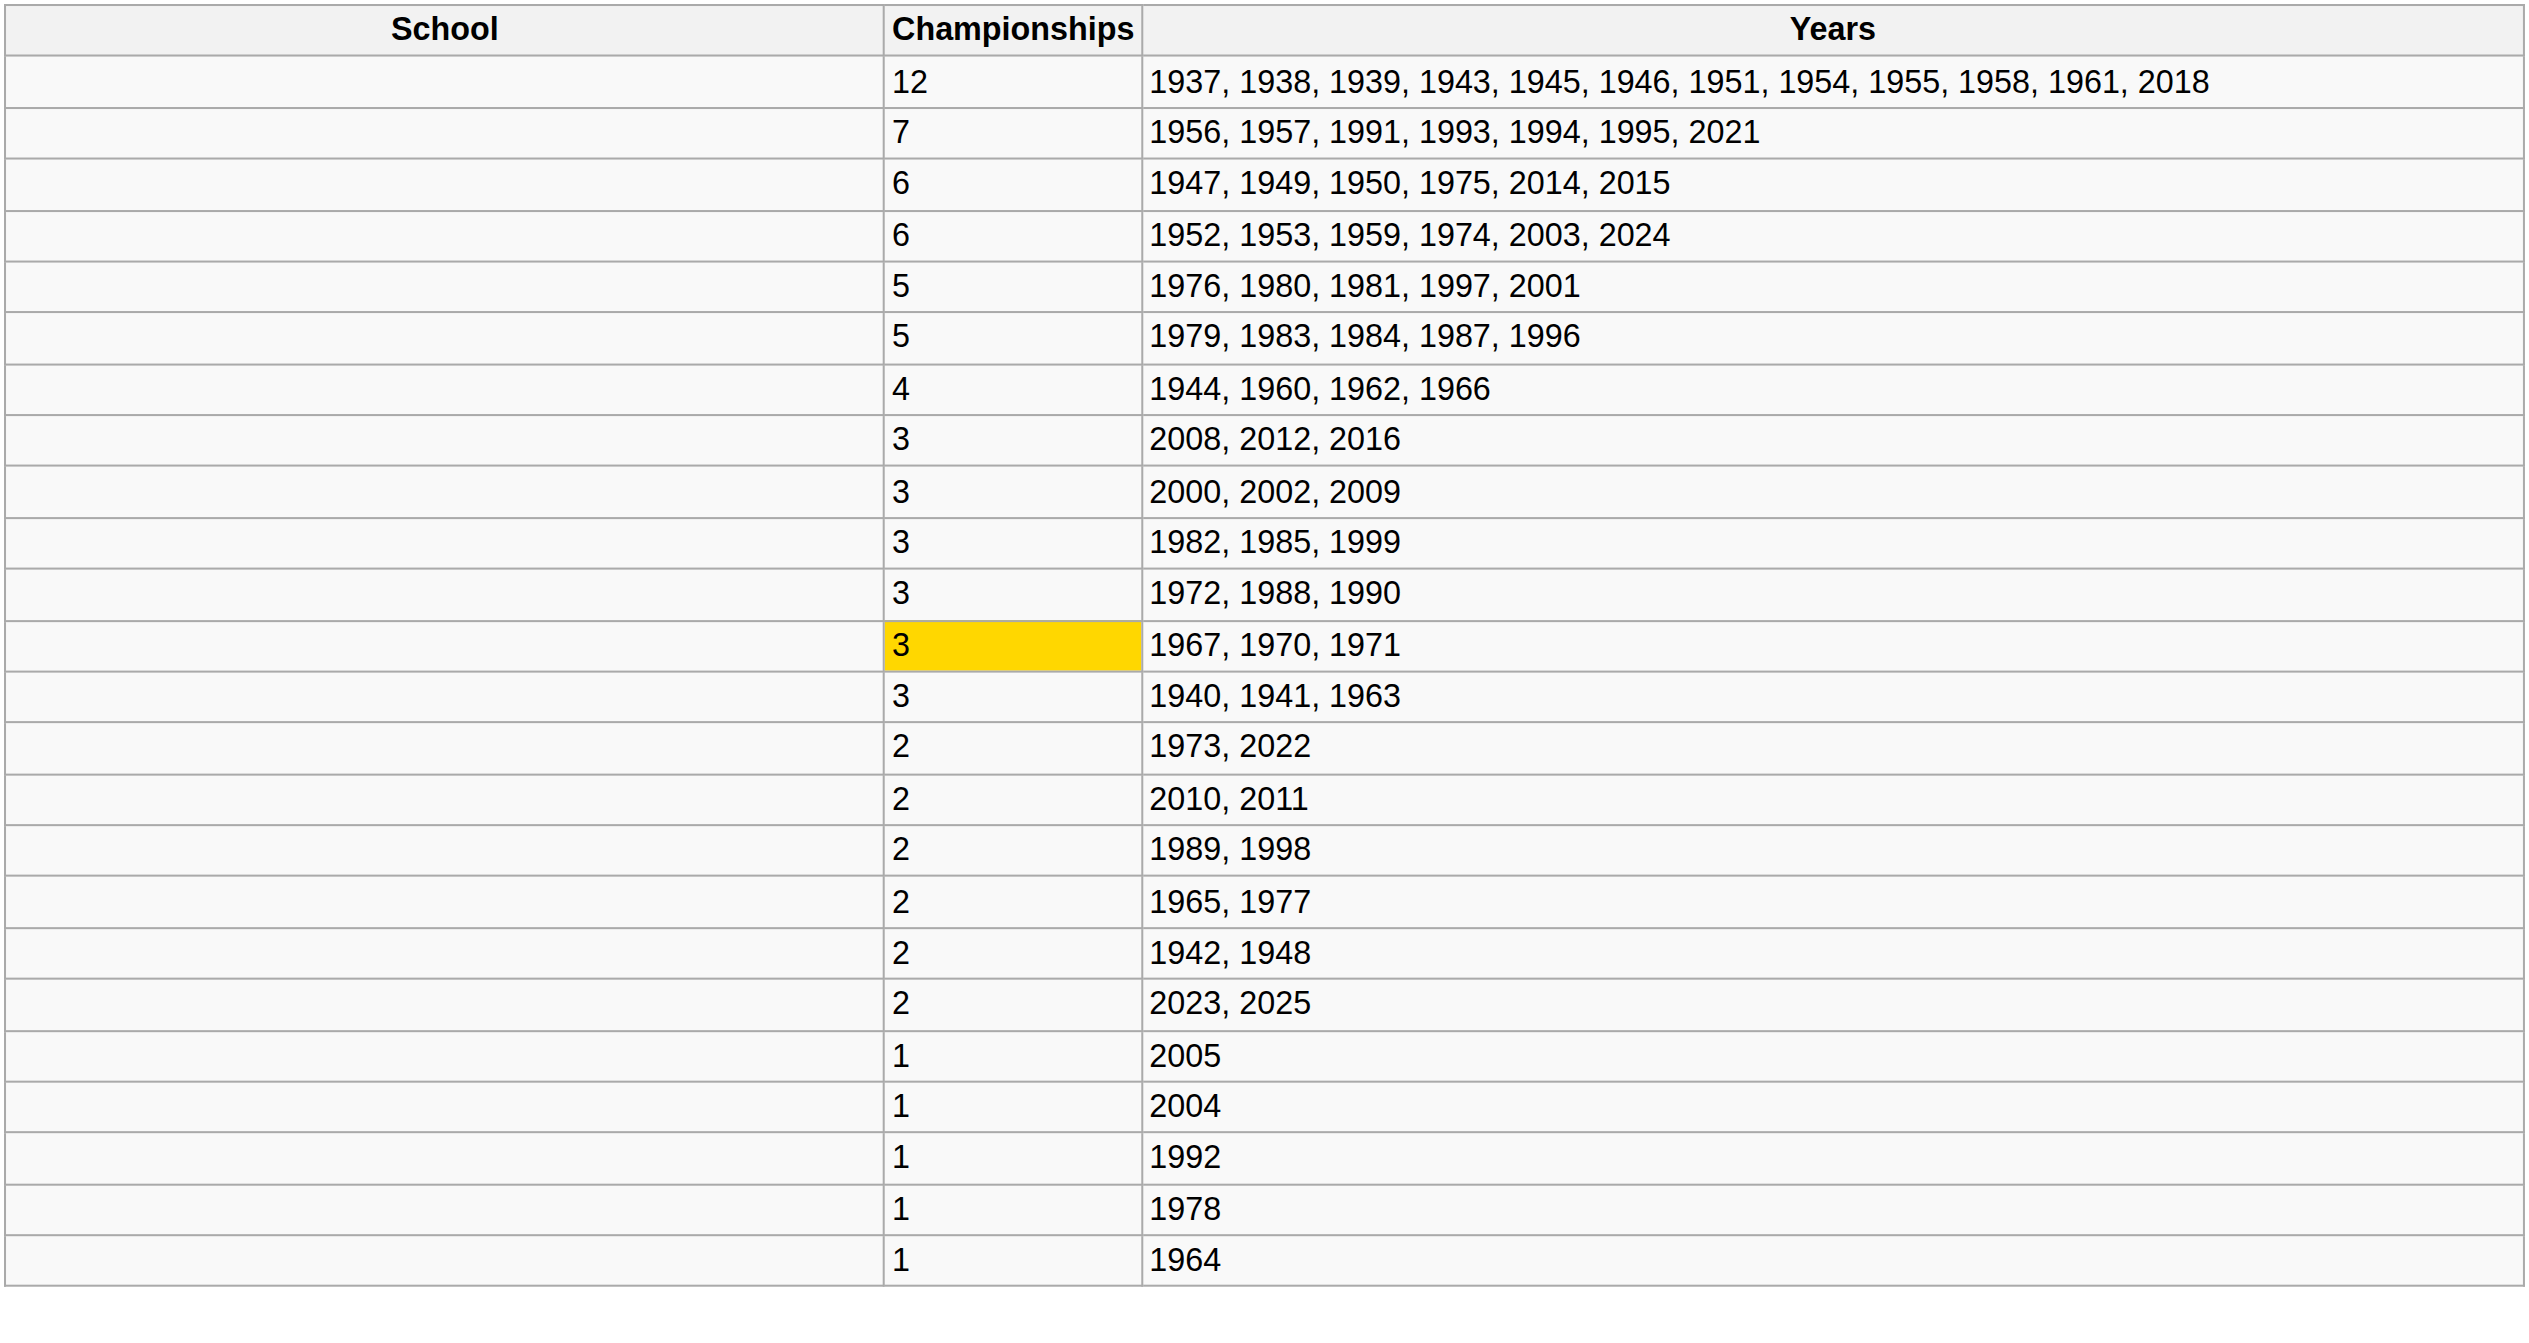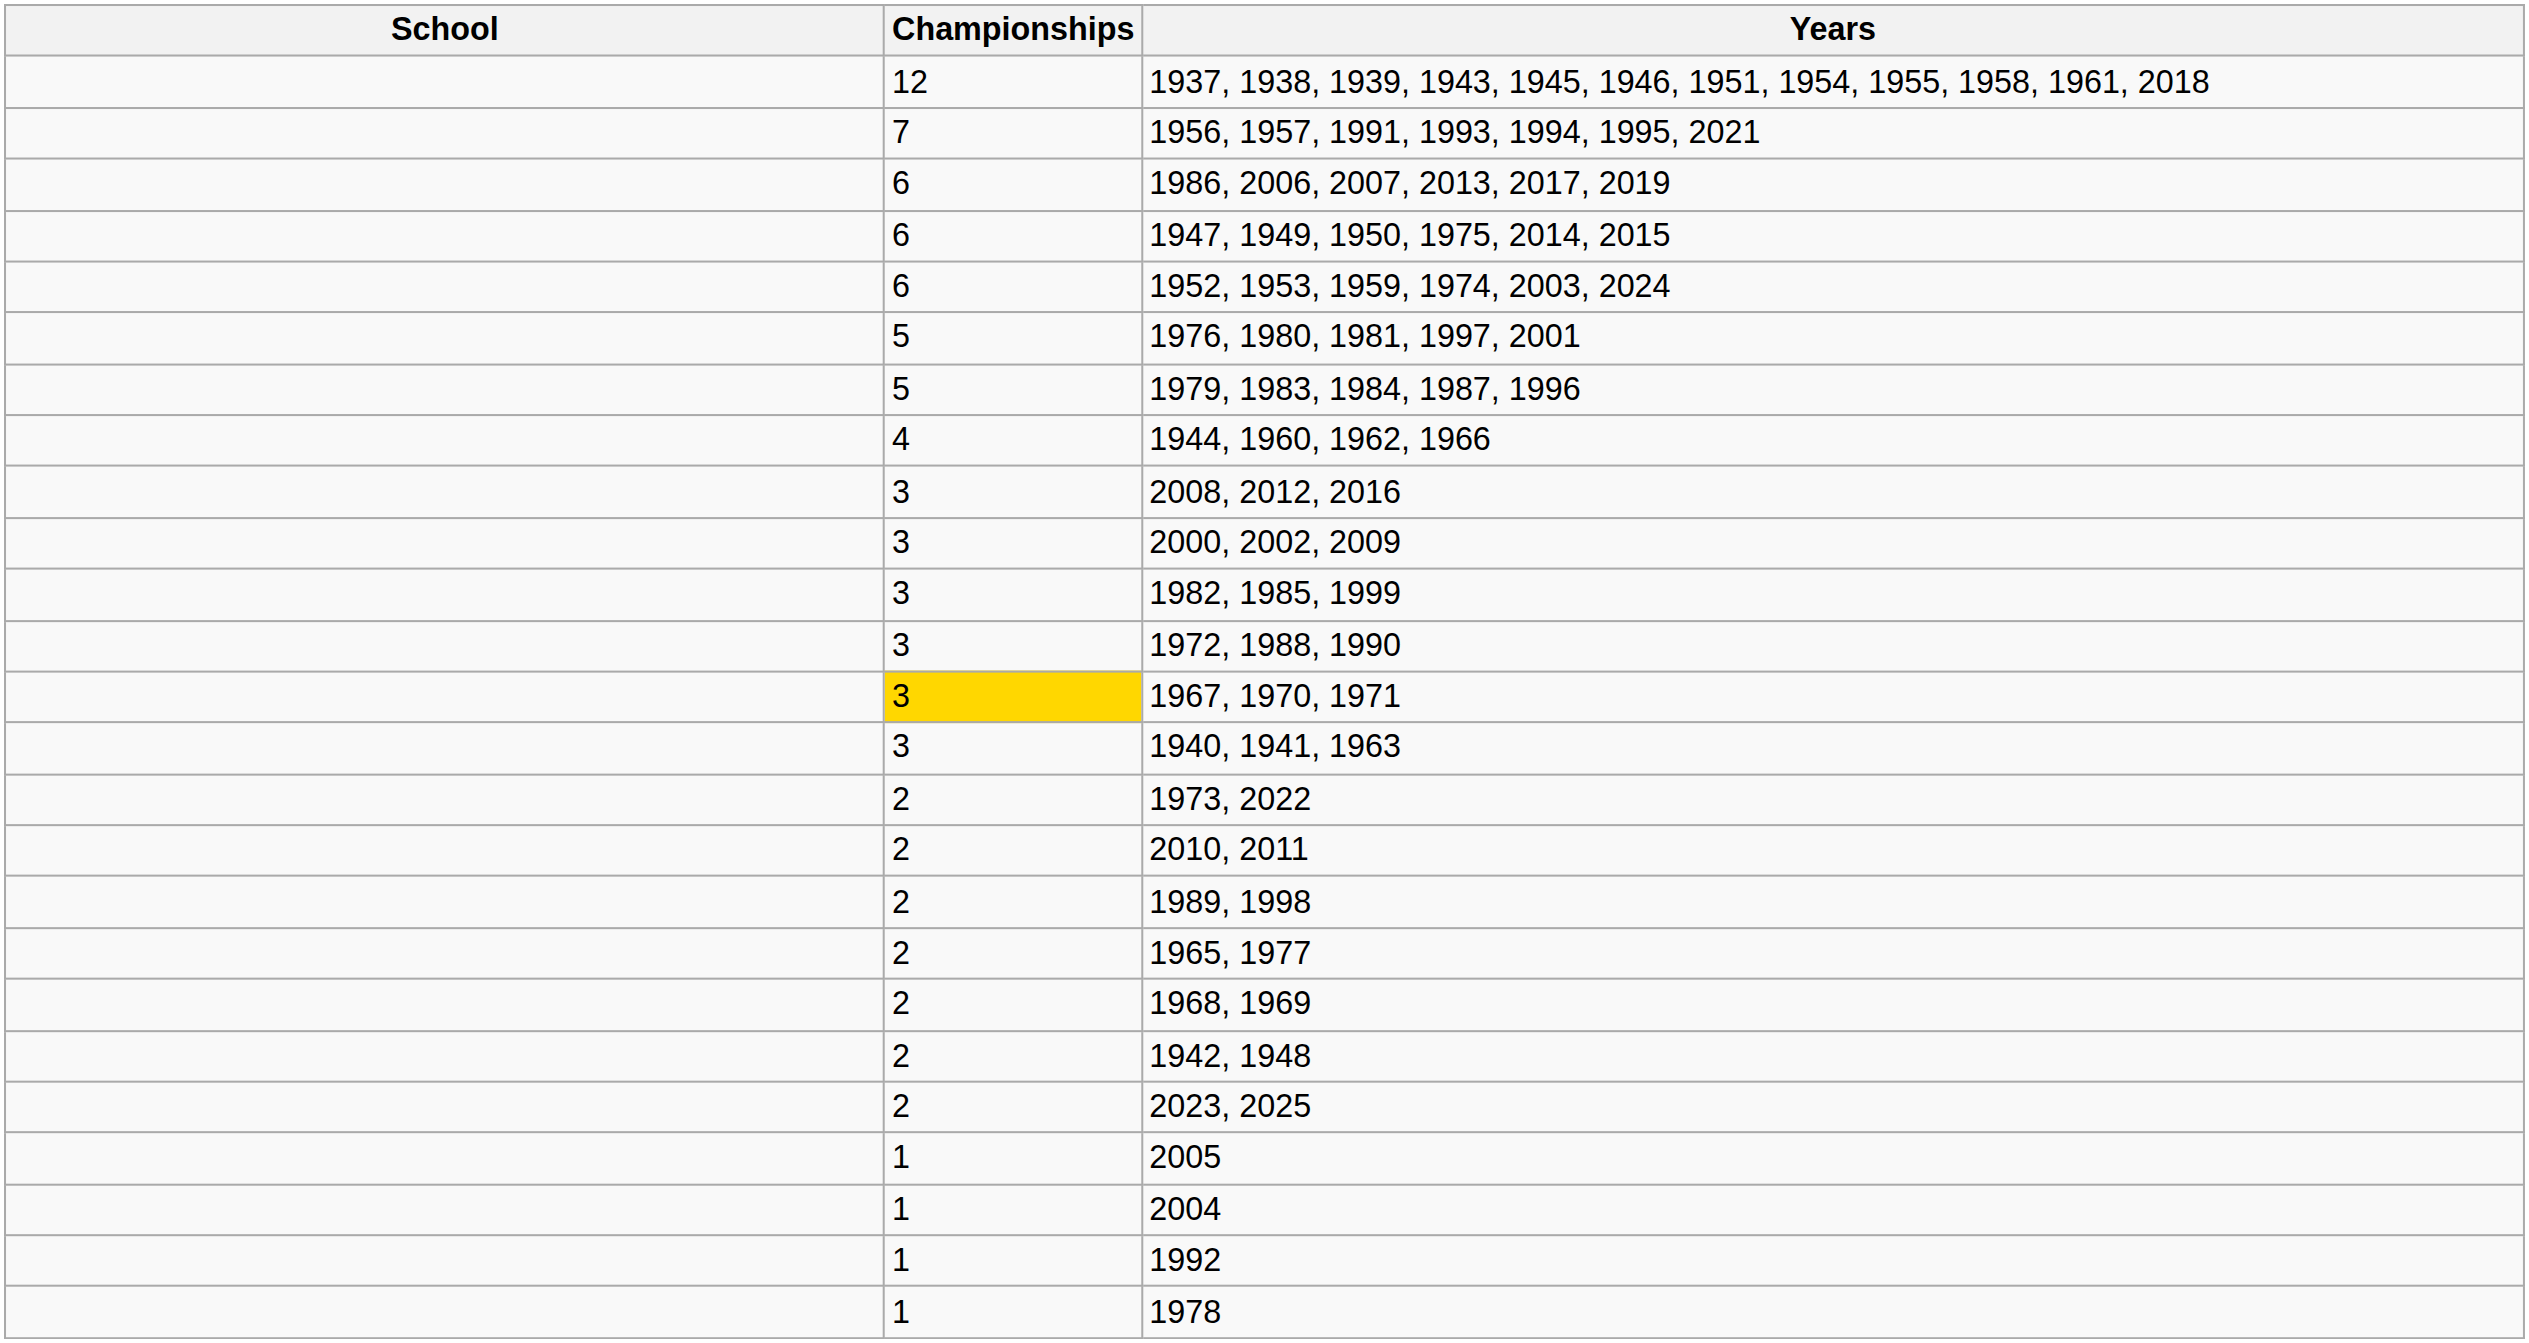+ row: 6 | 1986, 2006, 2007, 2013, 2017, 2019
+ row: 2 | 1968, 1969
- row: 1 | 1964
